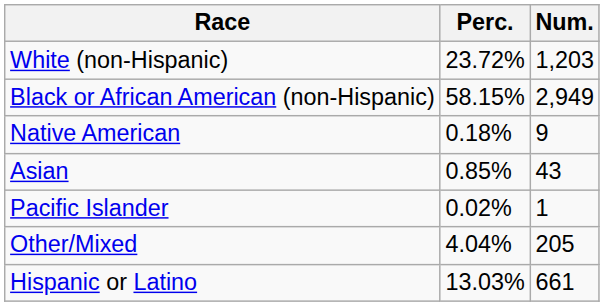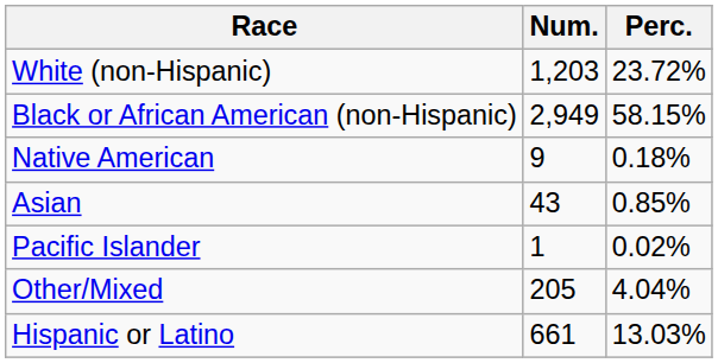columns swapped: Num. <-> Perc.
